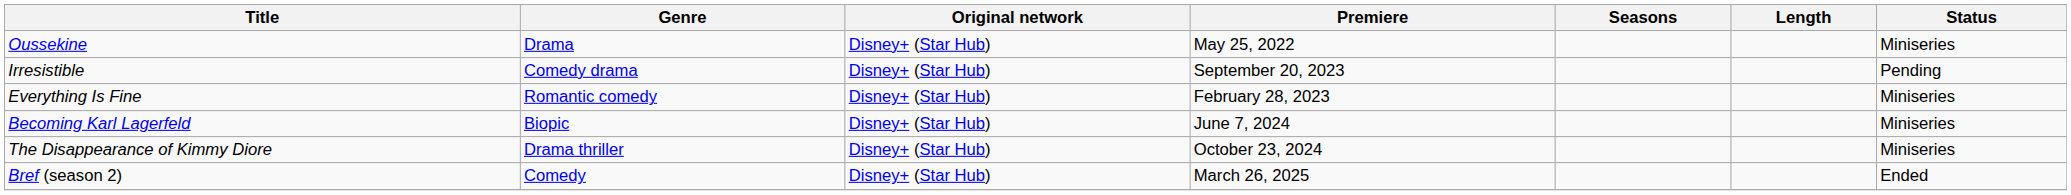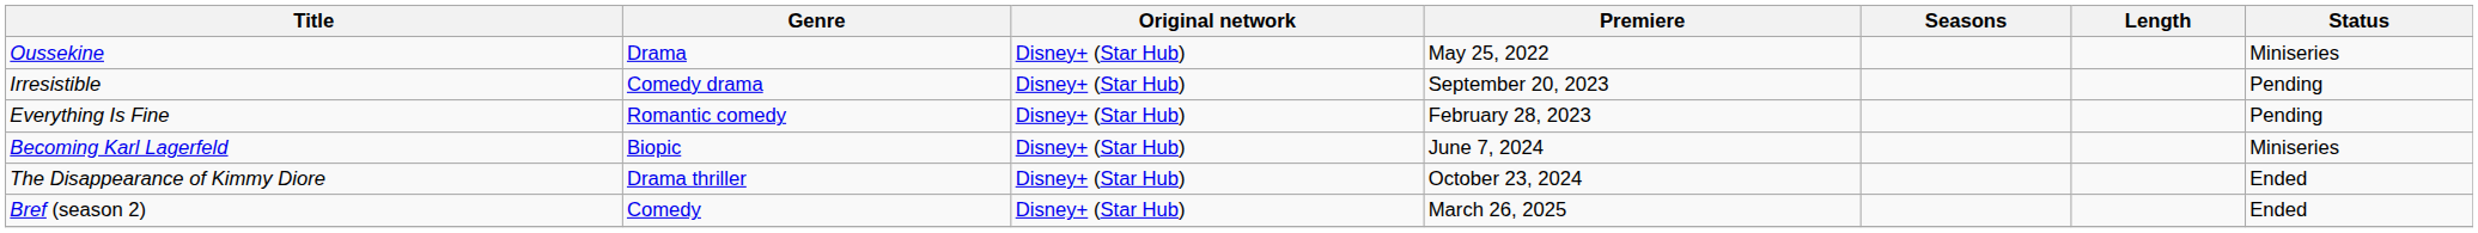Everything Is Fine | Status: Miniseries -> Pending
The Disappearance of Kimmy Diore | Status: Miniseries -> Ended
